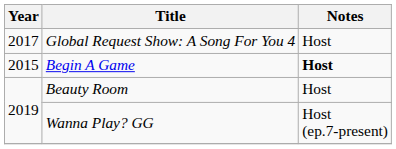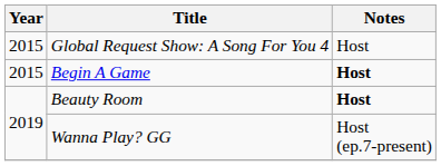Global Request Show: A Song For You 4 | Year: 2017 -> 2015
Beauty Room | Notes: normal -> bold
